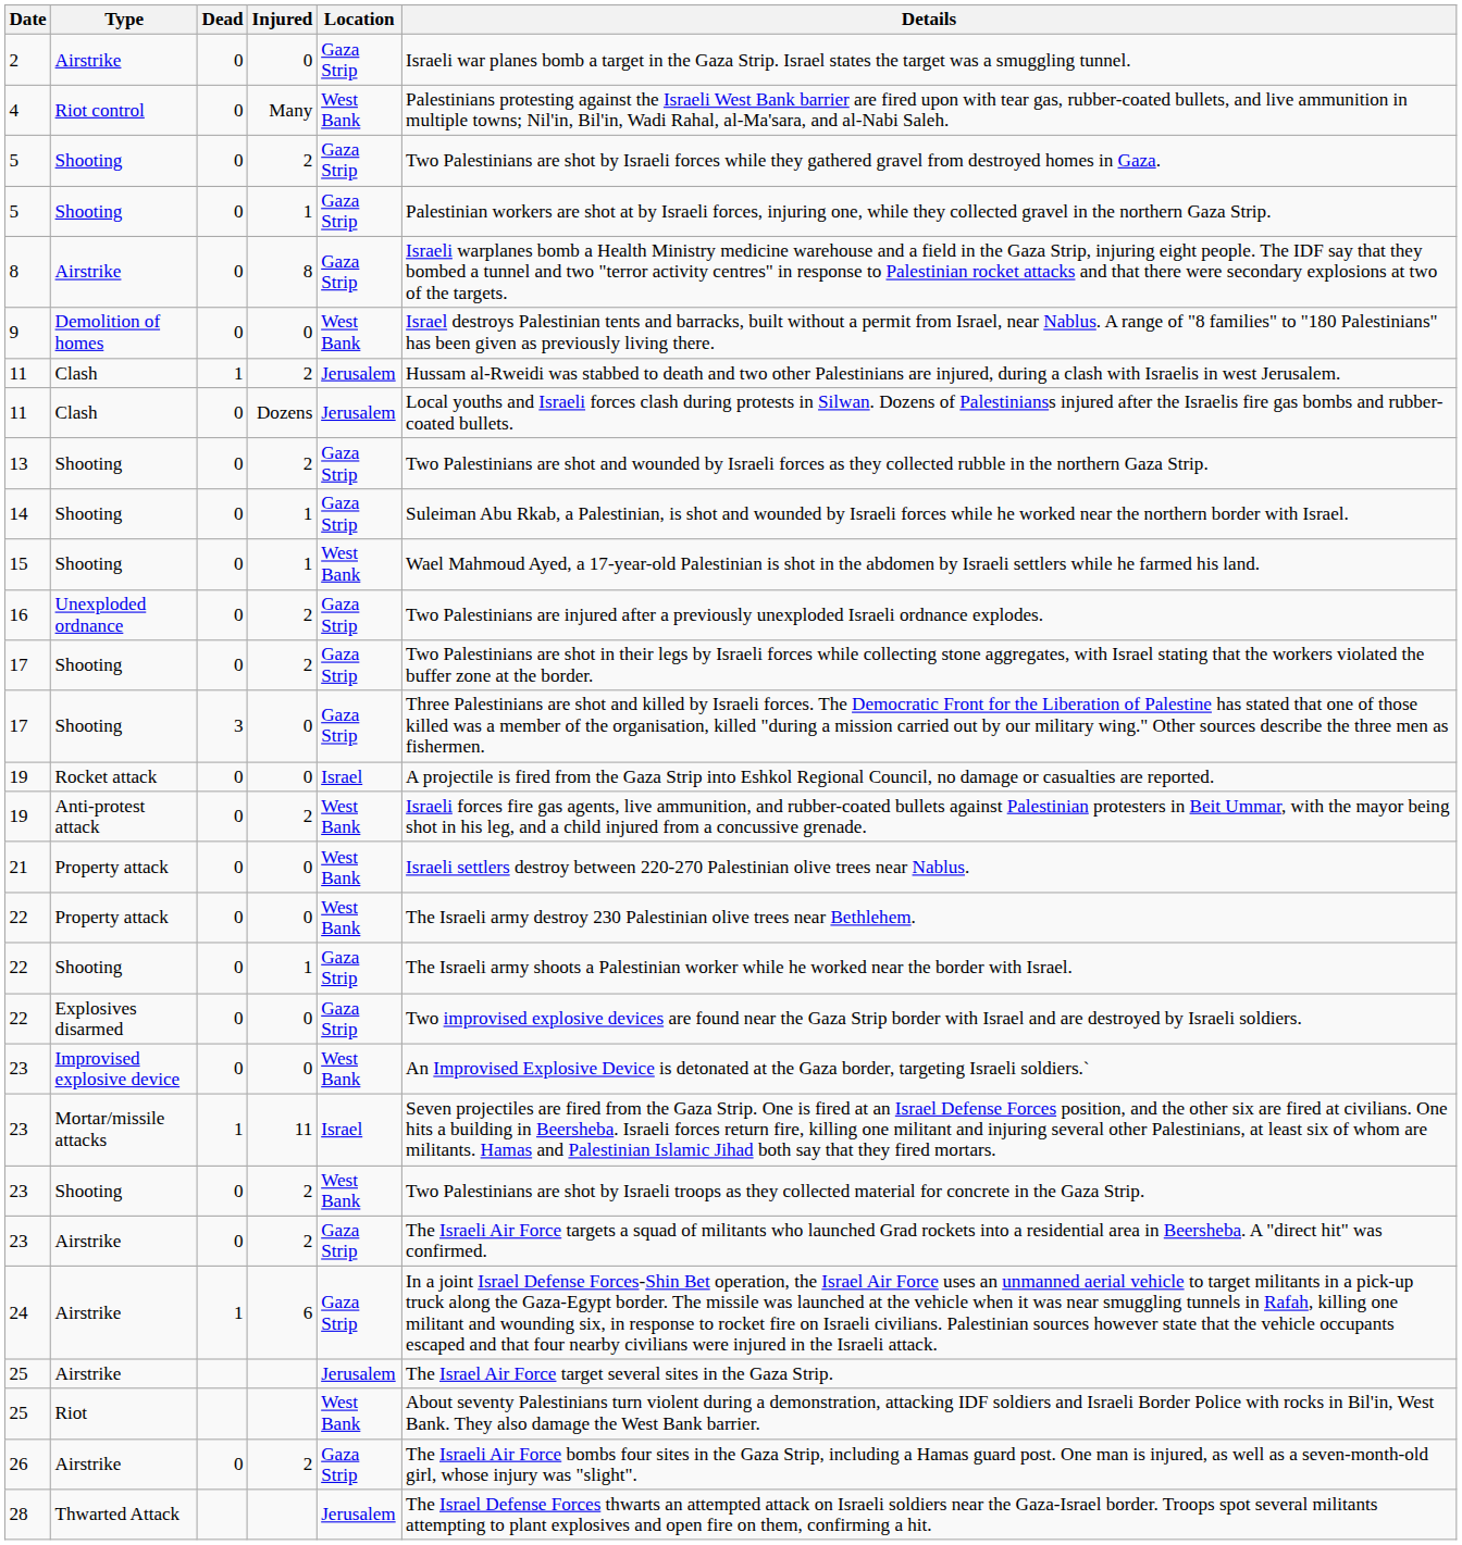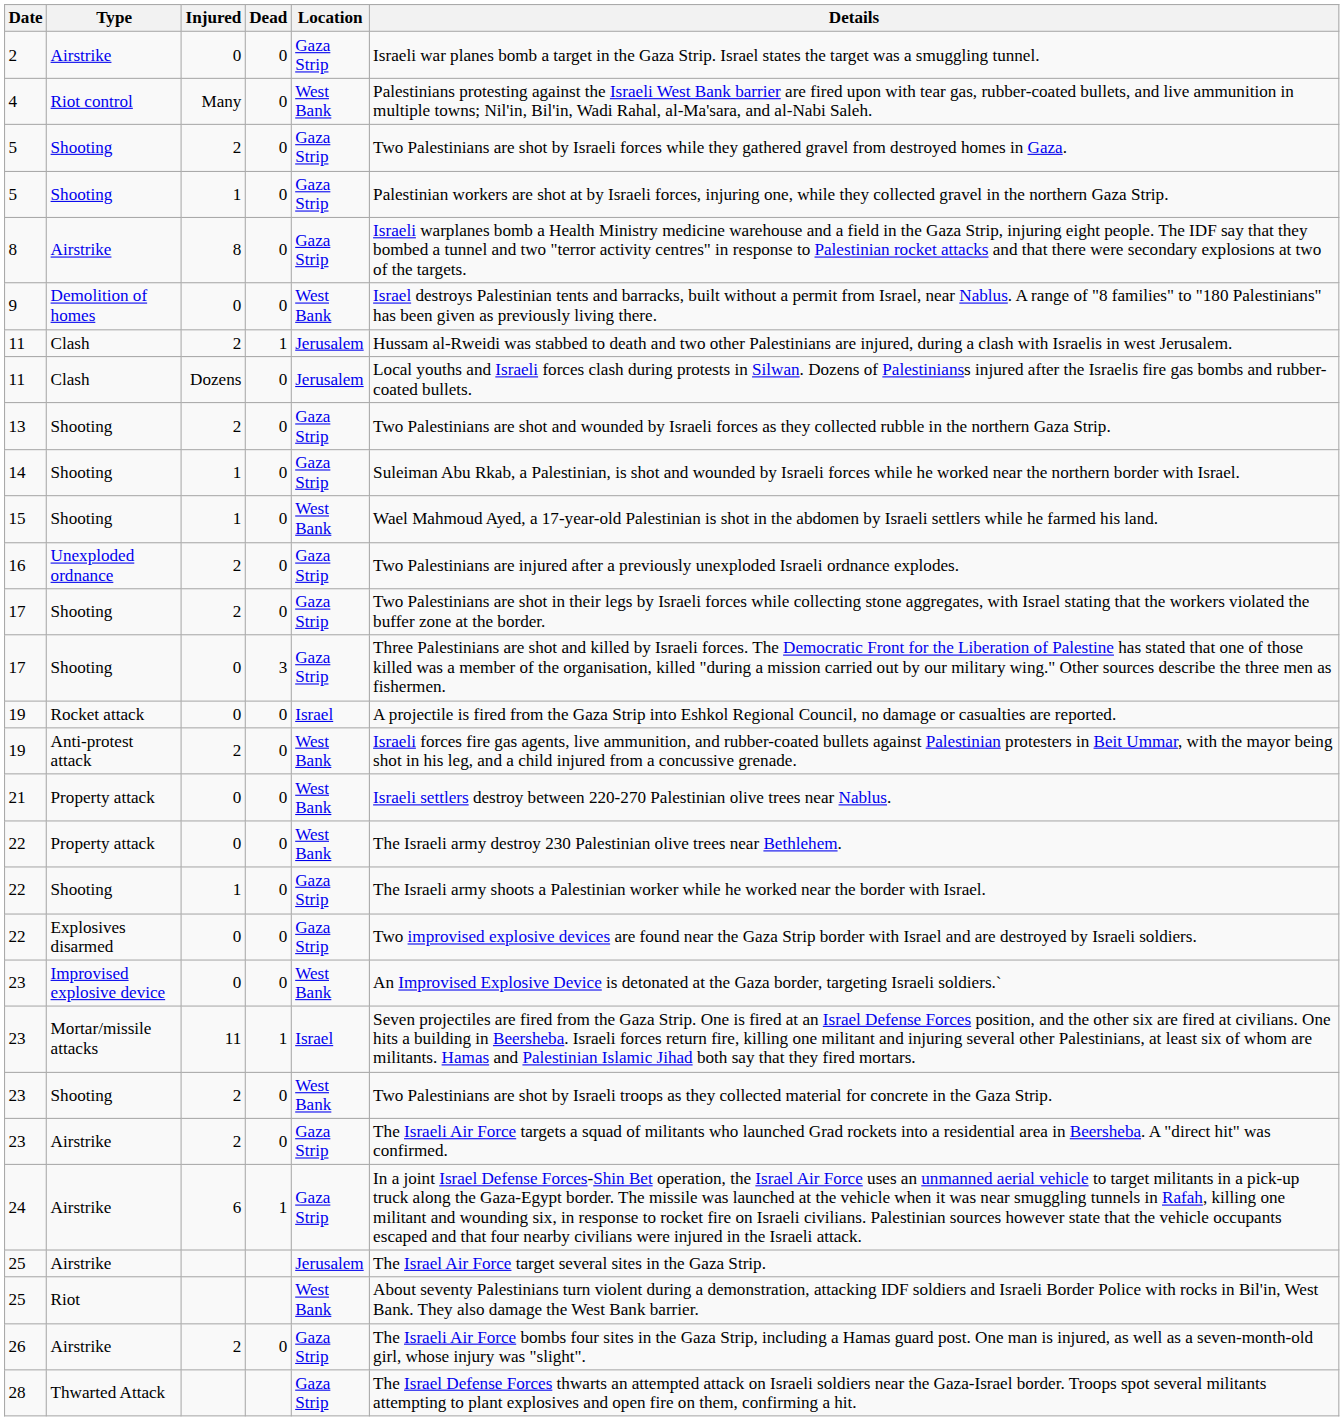columns swapped: Dead <-> Injured
28 | Location: Jerusalem -> Gaza Strip
